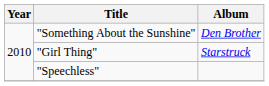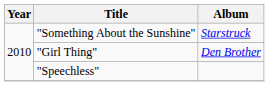"Something About the Sunshine" | Album: Den Brother -> Starstruck
"Girl Thing" | Album: Starstruck -> Den Brother
